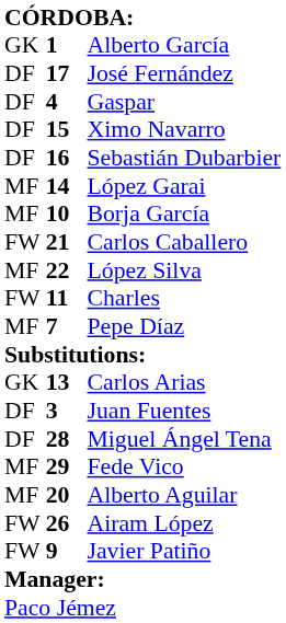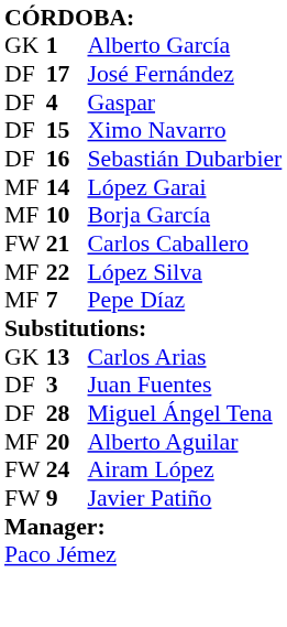- row: FW | 11 | Charles
- row: MF | 29 | Fede Vico
Airam López | column 2: 26 -> 24
